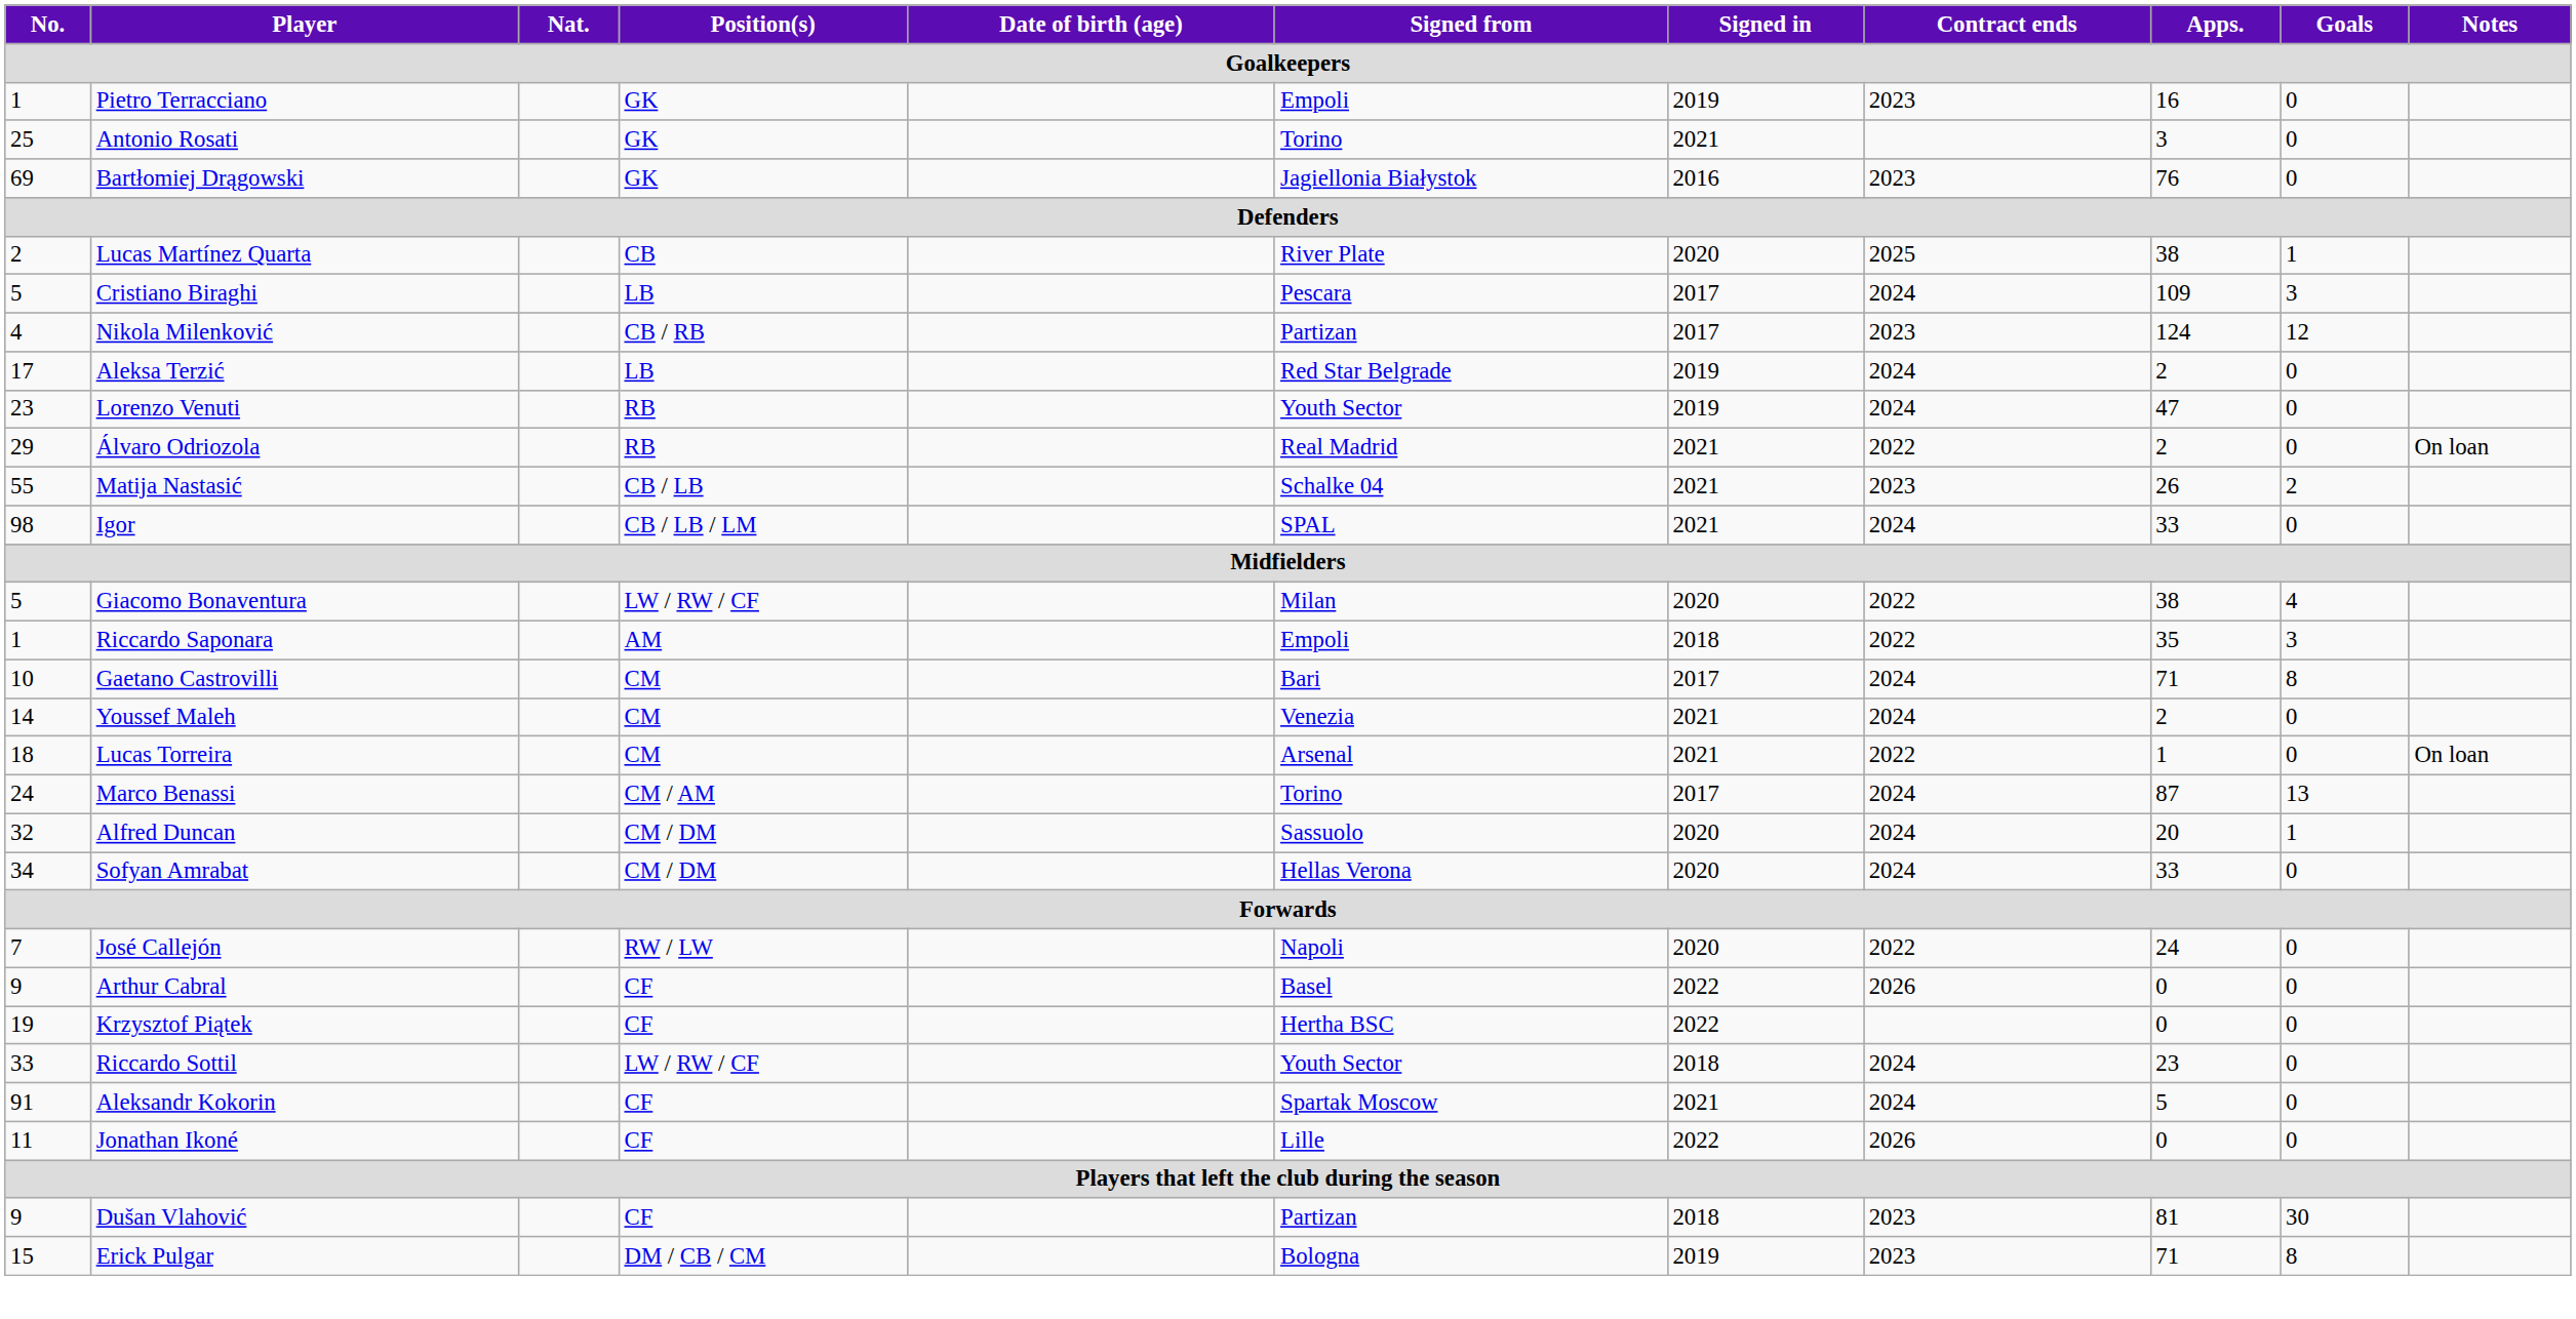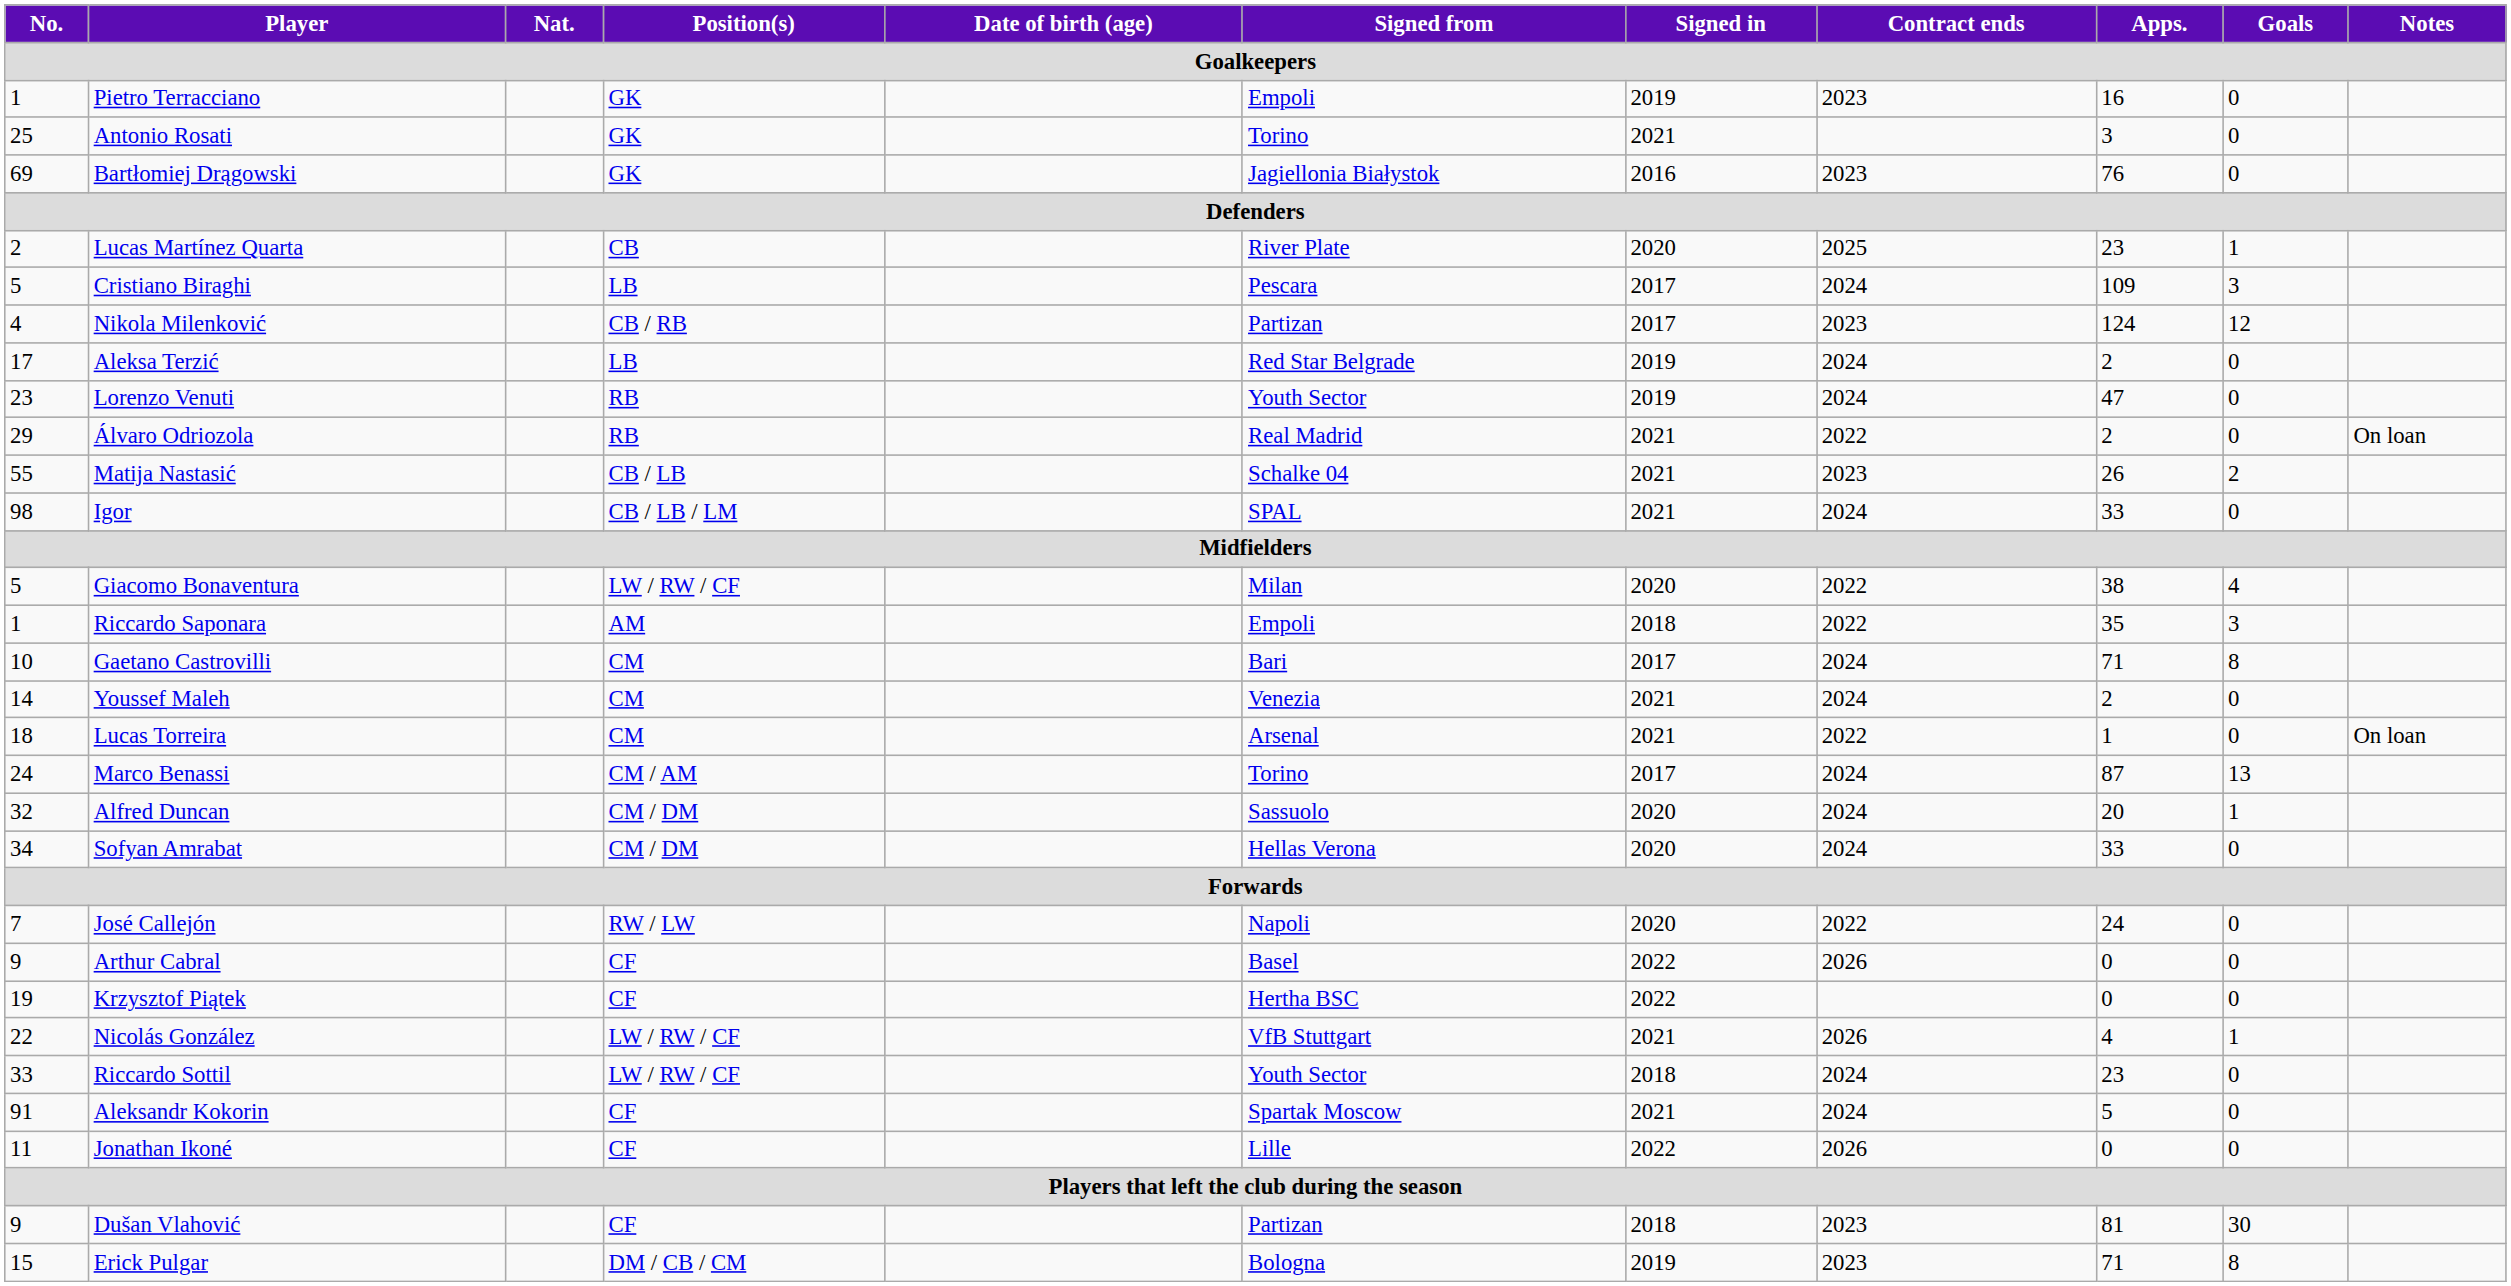Lucas Martínez Quarta | Apps.: 38 -> 23
+ row: 22 | Nicolás González | LW / RW / CF | VfB Stuttgart | 2021 | 2026 | 4 | 1
